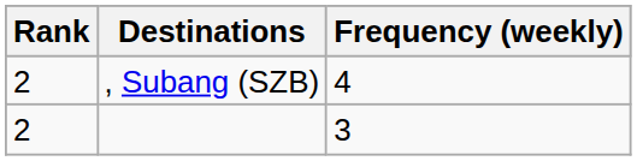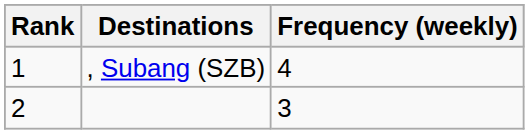, Subang (SZB) | Rank: 2 -> 1
